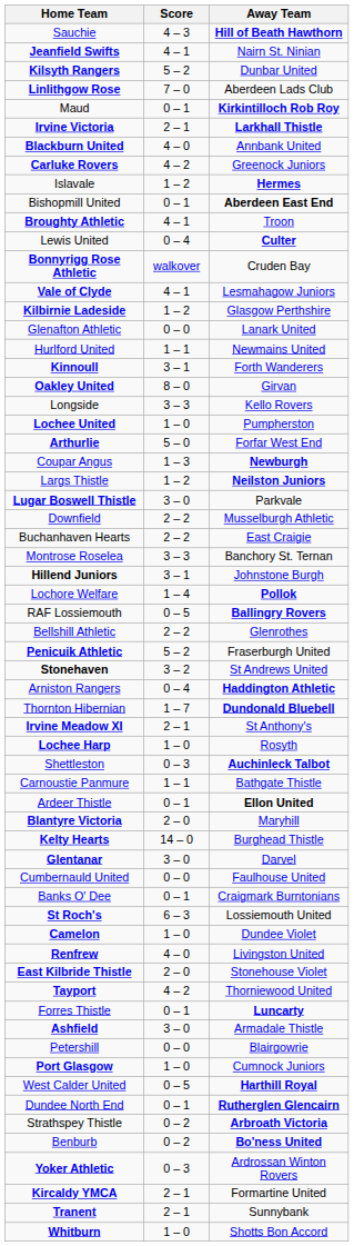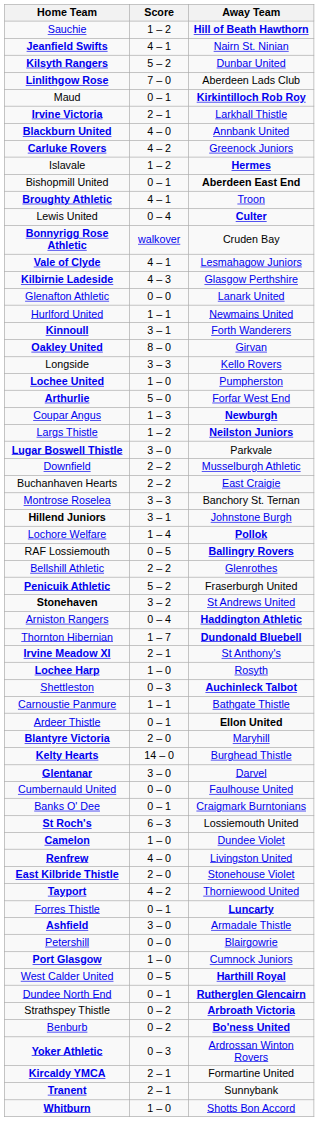Sauchie | Score: 4 – 3 -> 1 – 2
Irvine Victoria | Away Team: bold -> normal
Kilbirnie Ladeside | Score: 1 – 2 -> 4 – 3
